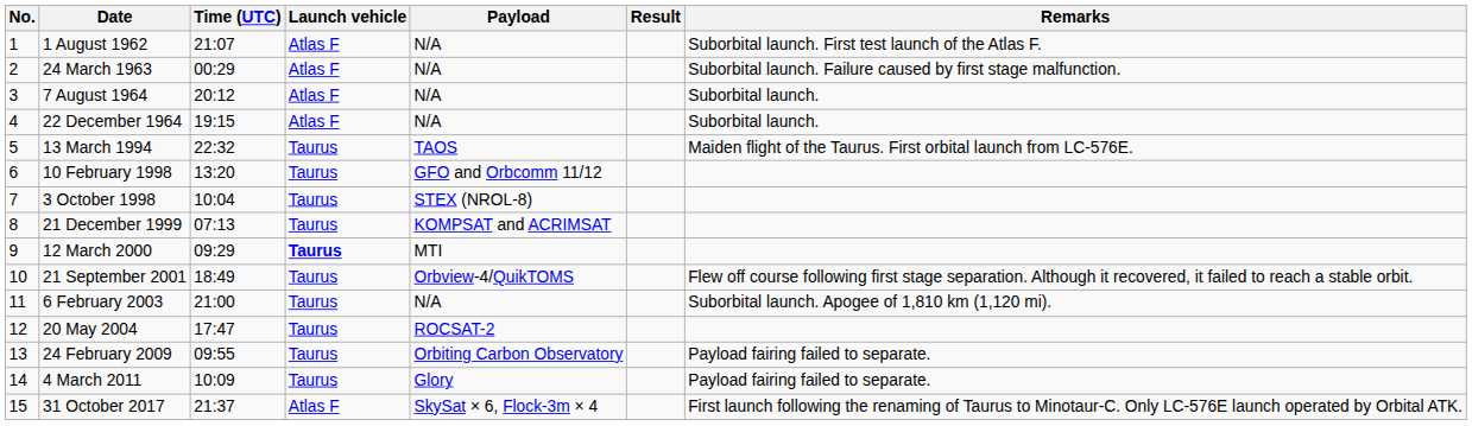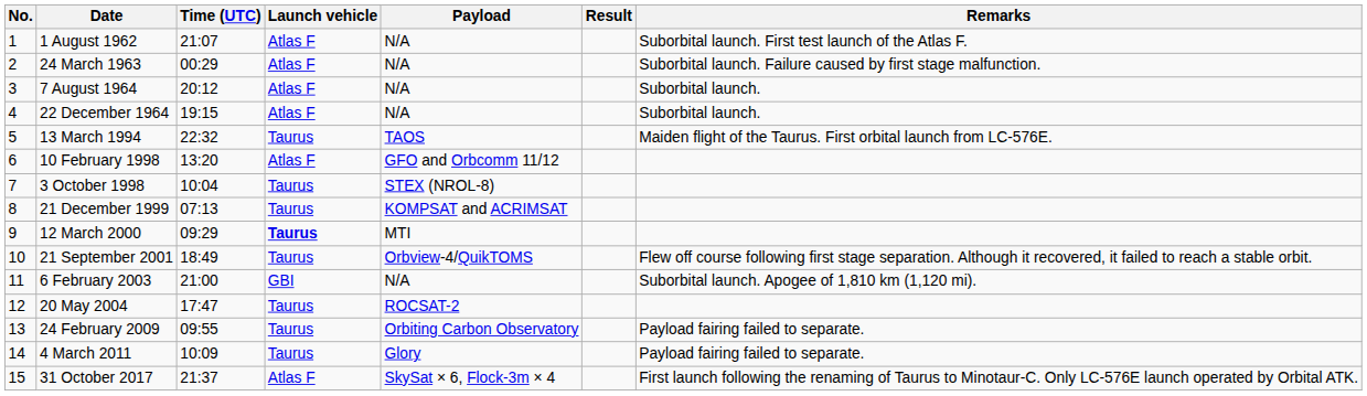10 February 1998 | Launch vehicle: Taurus -> Atlas F
6 February 2003 | Launch vehicle: Taurus -> GBI
